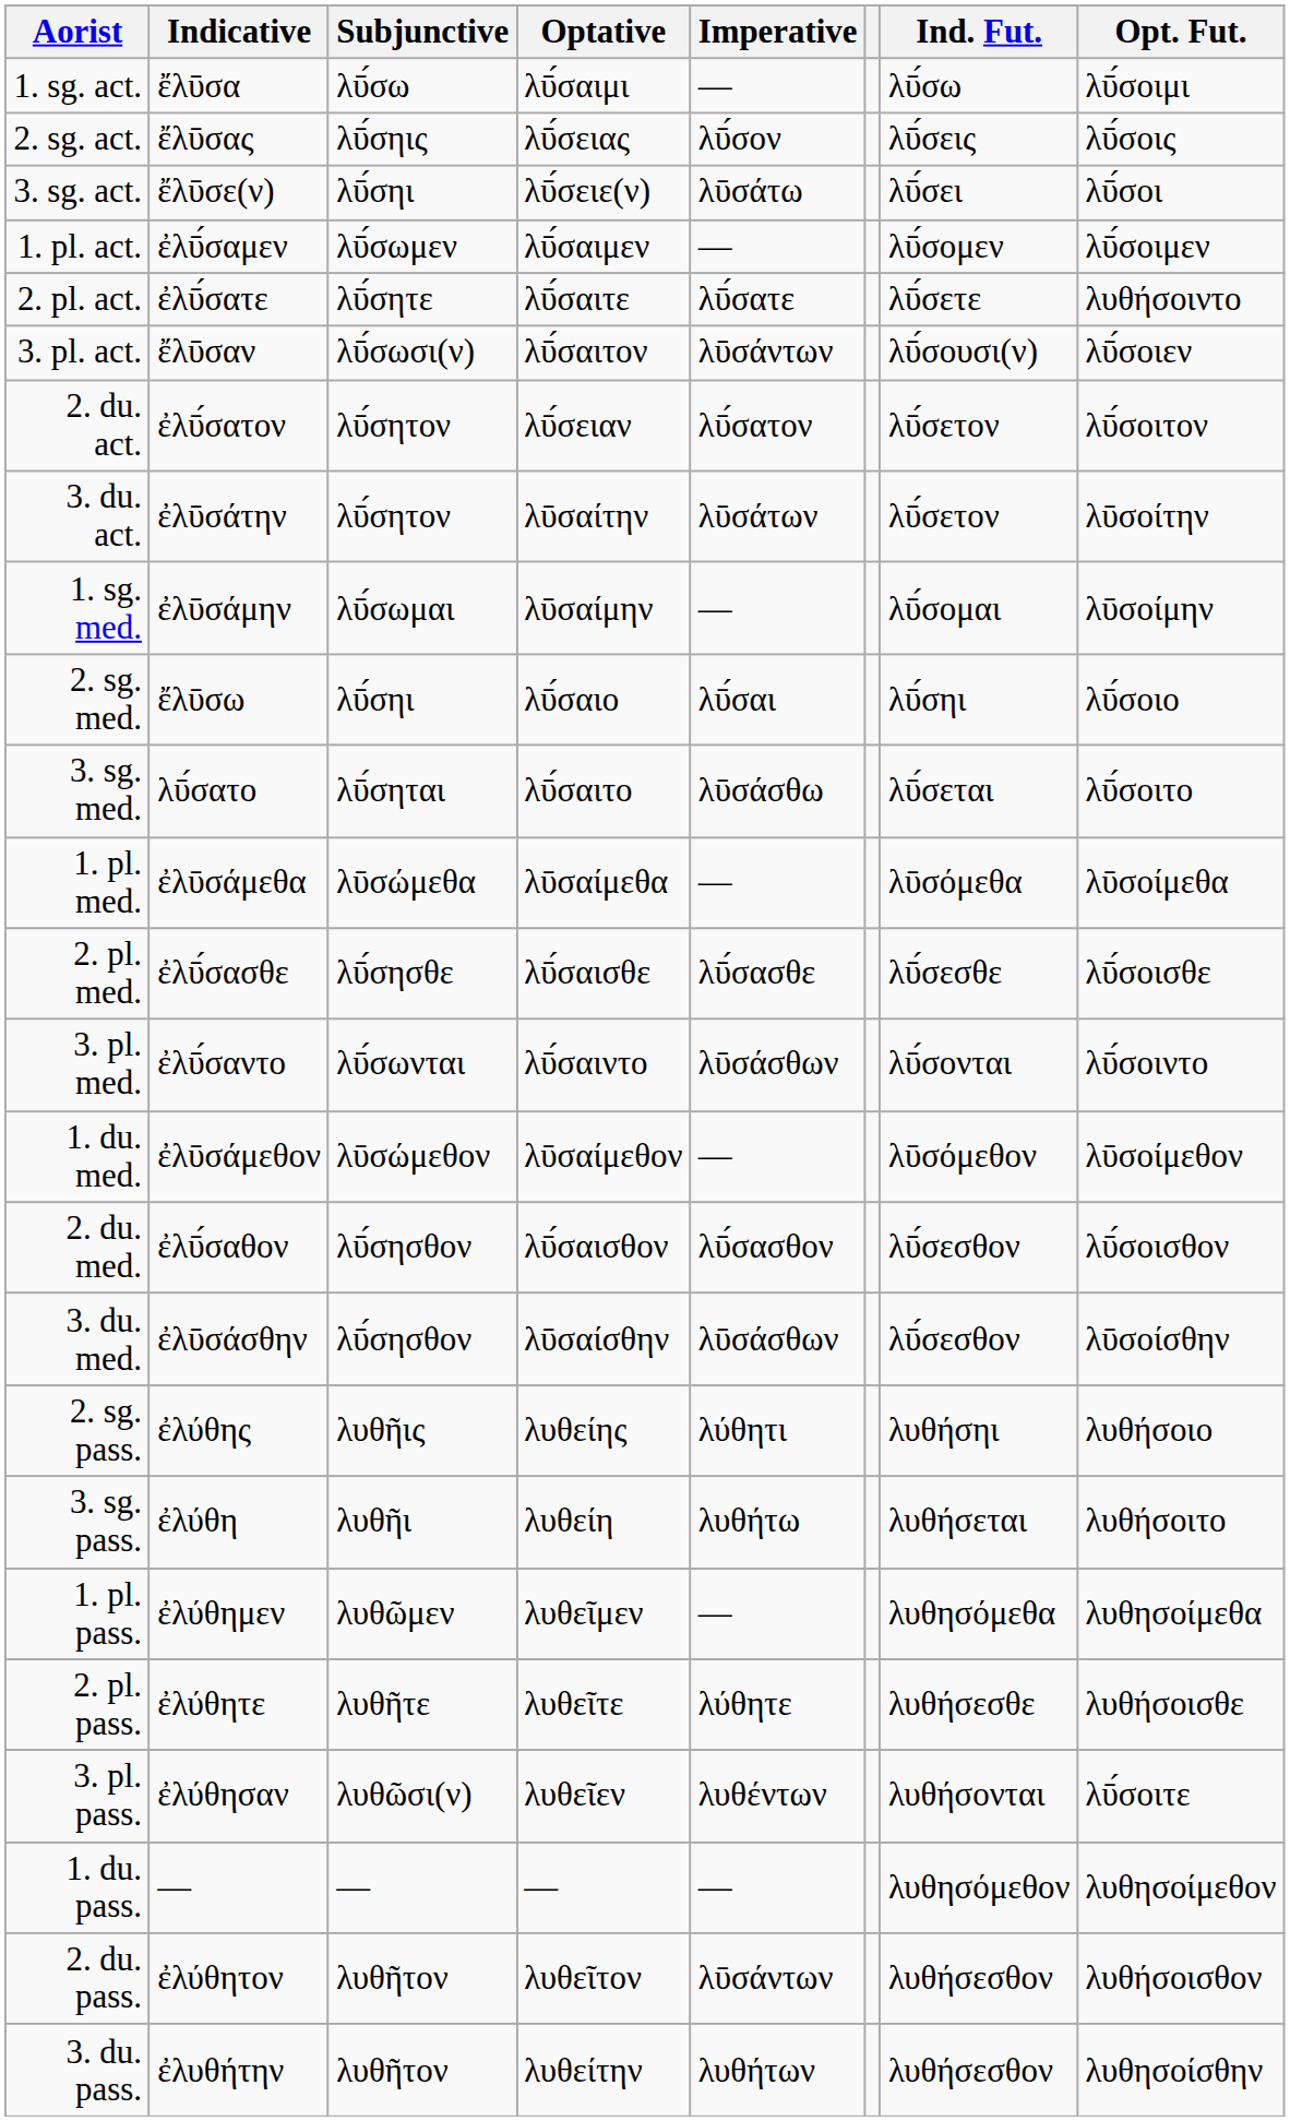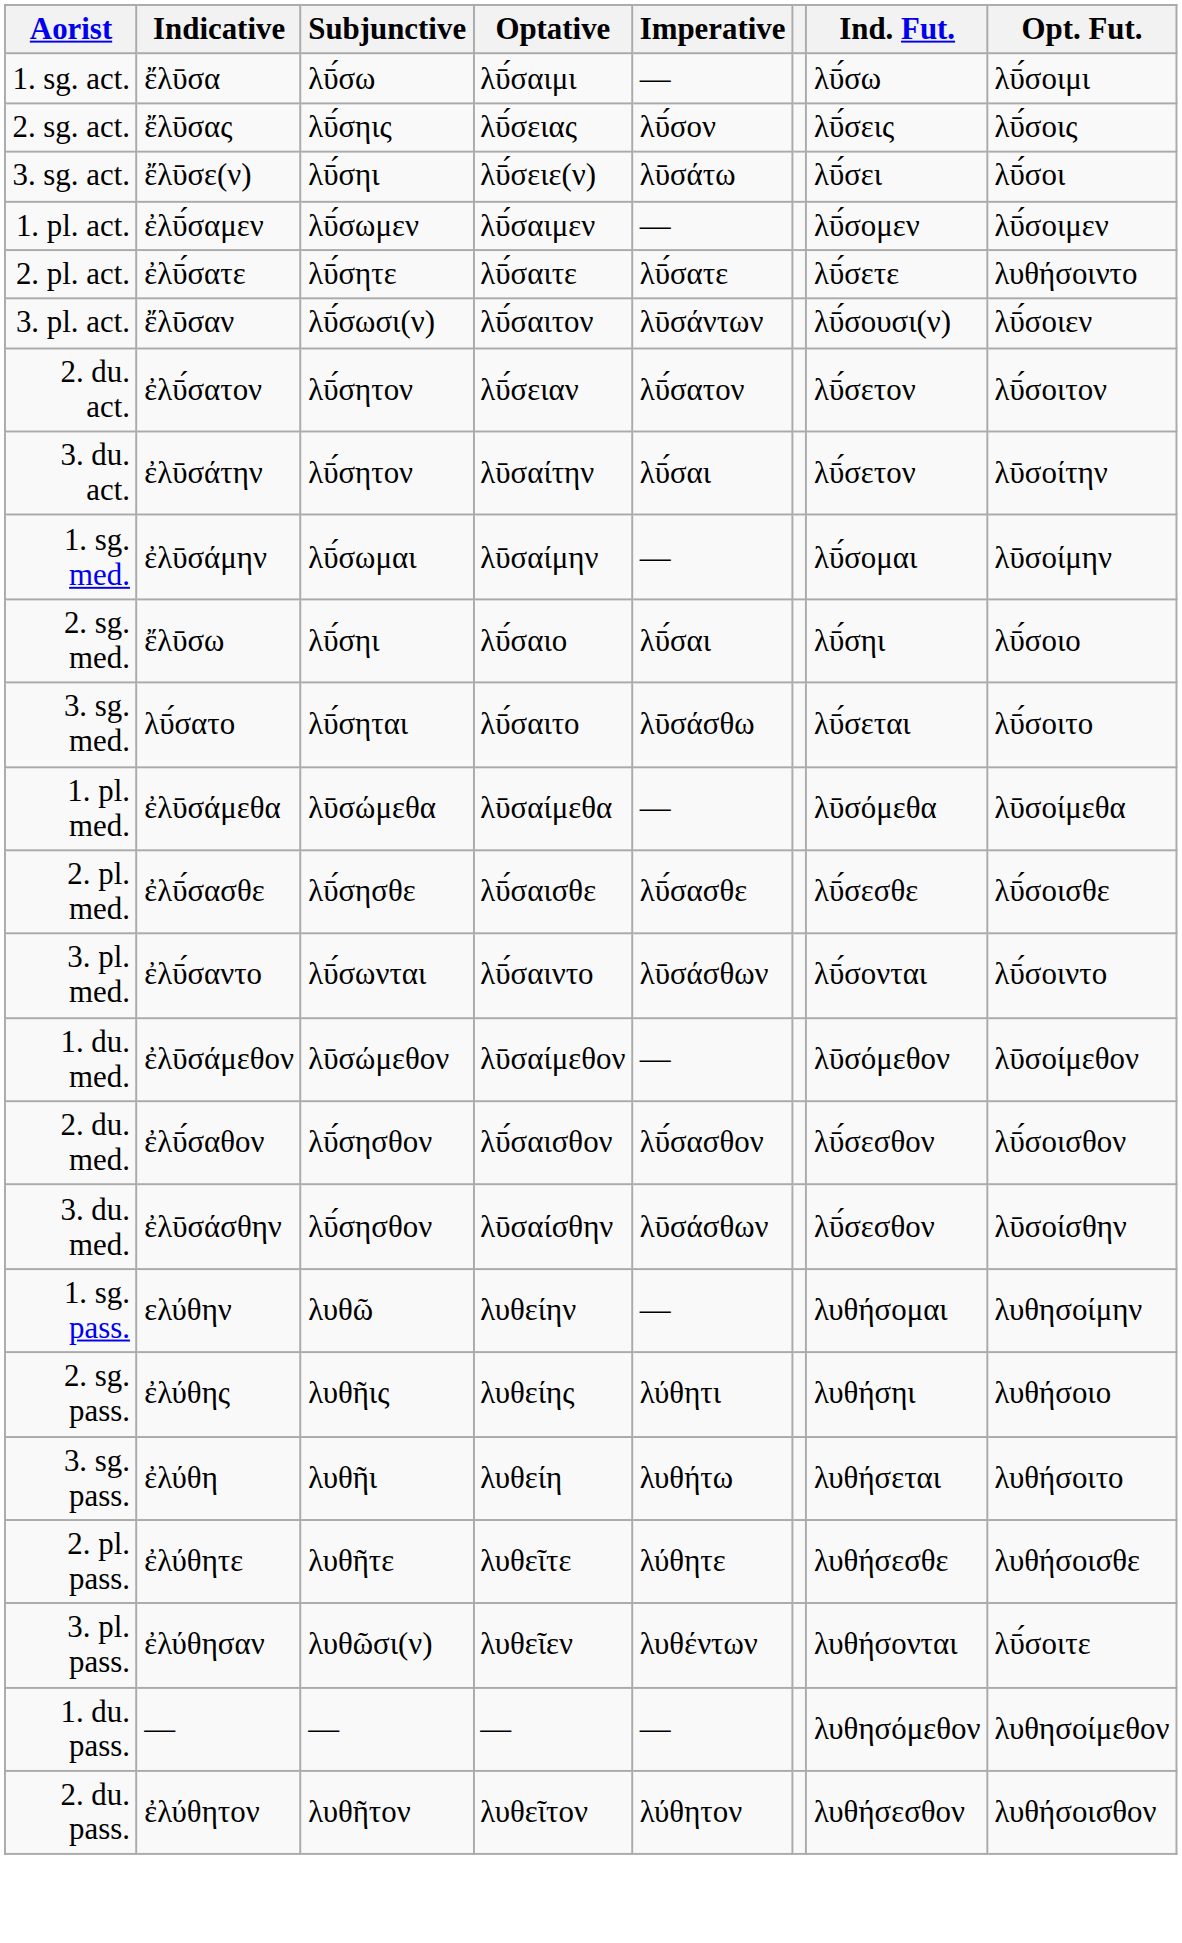3. du. act. | Imperative: λῡσάτων -> λῡ́σαι
+ row: 1. sg. pass. | ελύθην | λυθῶ | λυθείην | — | λυθήσομαι | λυθησοίμην
- row: 1. pl. pass. | ἐλύθημεν | λυθῶμεν | λυθεῖμεν | — | λυθησόμεθα | λυθησοίμεθα
2. du. pass. | Imperative: λῡσάντων -> λύθητον
- row: 3. du. pass. | ἐλυθήτην | λυθῆτον | λυθείτην | λυθήτων | λυθήσεσθον | λυθησοίσθην
